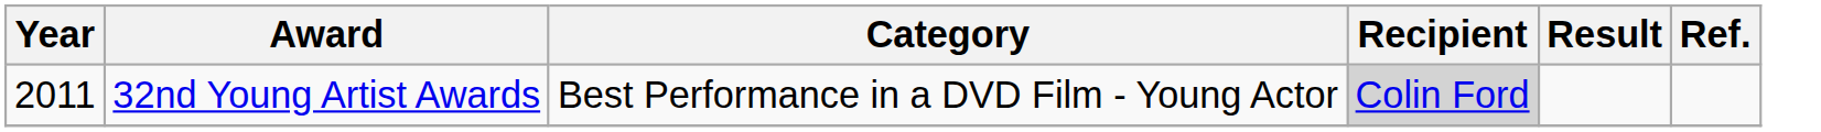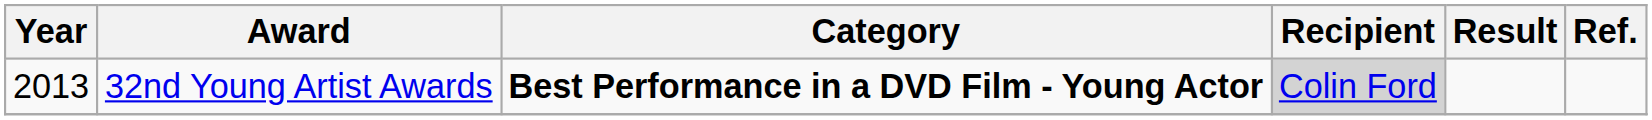32nd Young Artist Awards | Year: 2011 -> 2013
32nd Young Artist Awards | Category: normal -> bold
